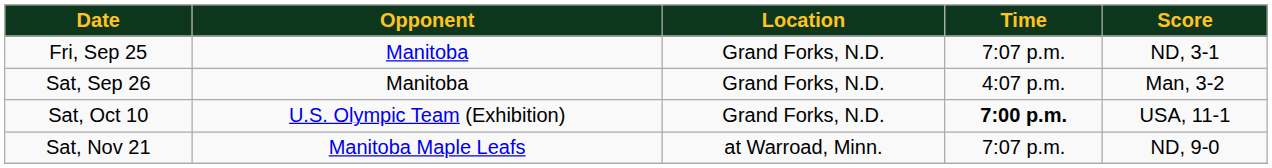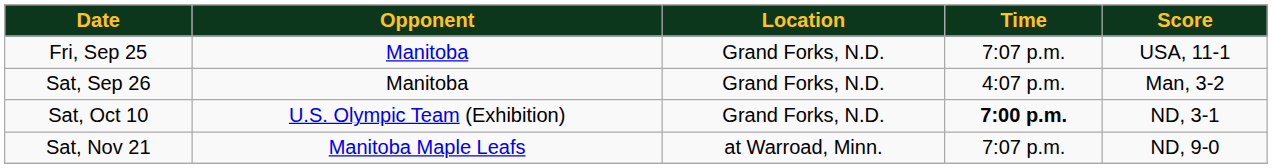Fri, Sep 25 | Score: ND, 3-1 -> USA, 11-1
Sat, Oct 10 | Score: USA, 11-1 -> ND, 3-1
